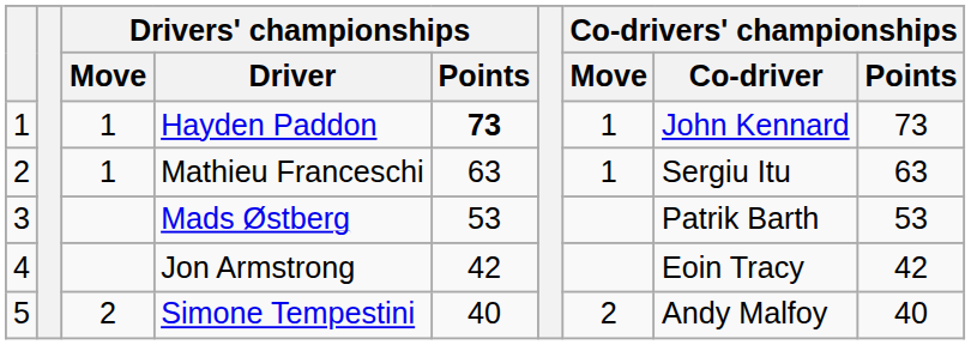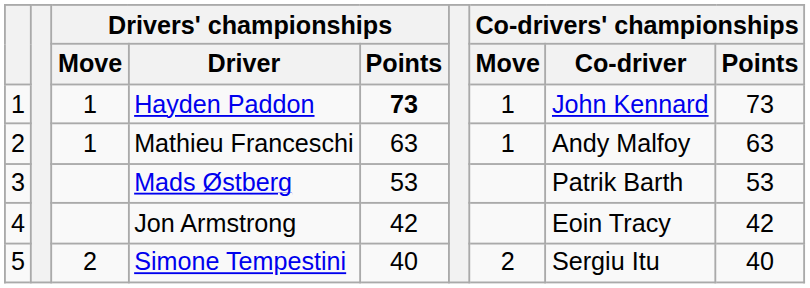Mathieu Franceschi | Co-drivers' championships / Co-driver: Sergiu Itu -> Andy Malfoy
Simone Tempestini | Co-drivers' championships / Co-driver: Andy Malfoy -> Sergiu Itu
